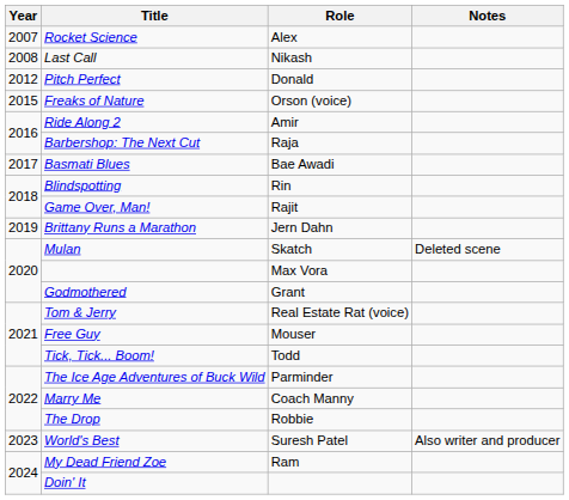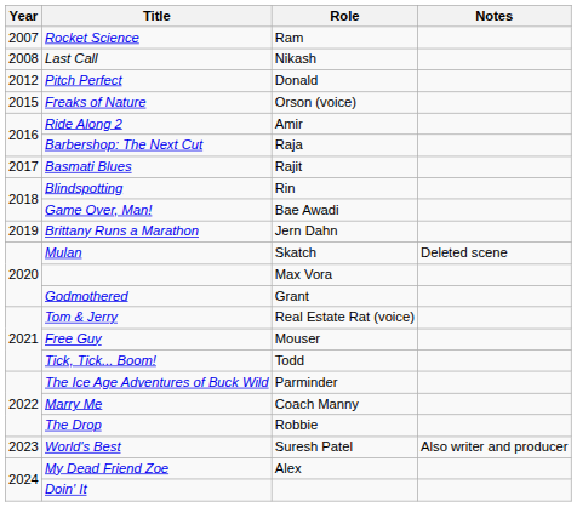Rocket Science | Role: Alex -> Ram
Basmati Blues | Role: Bae Awadi -> Rajit
Game Over, Man! | Role: Rajit -> Bae Awadi
My Dead Friend Zoe | Role: Ram -> Alex
